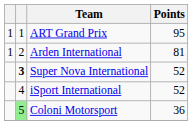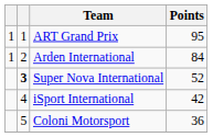Arden International | Points: 81 -> 84
iSport International | Points: 52 -> 42
Coloni Motorsport | column 2: lightgreen background -> no background
